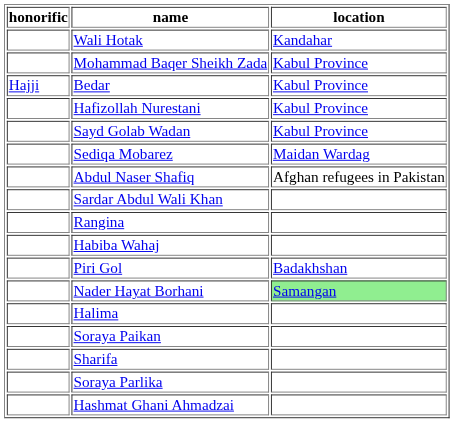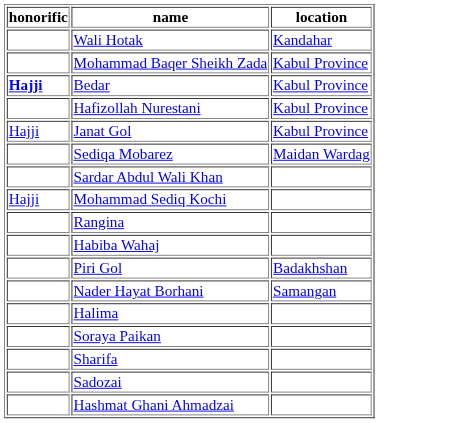Bedar | honorific: normal -> bold
- row: Sayd Golab Wadan | Kabul Province
+ row: Hajji | Janat Gol | Kabul Province
- row: Abdul Naser Shafiq | Afghan refugees in Pakistan
+ row: Hajji | Mohammad Sediq Kochi
Nader Hayat Borhani | location: lightgreen background -> no background
+ row: Sadozai
- row: Soraya Parlika
